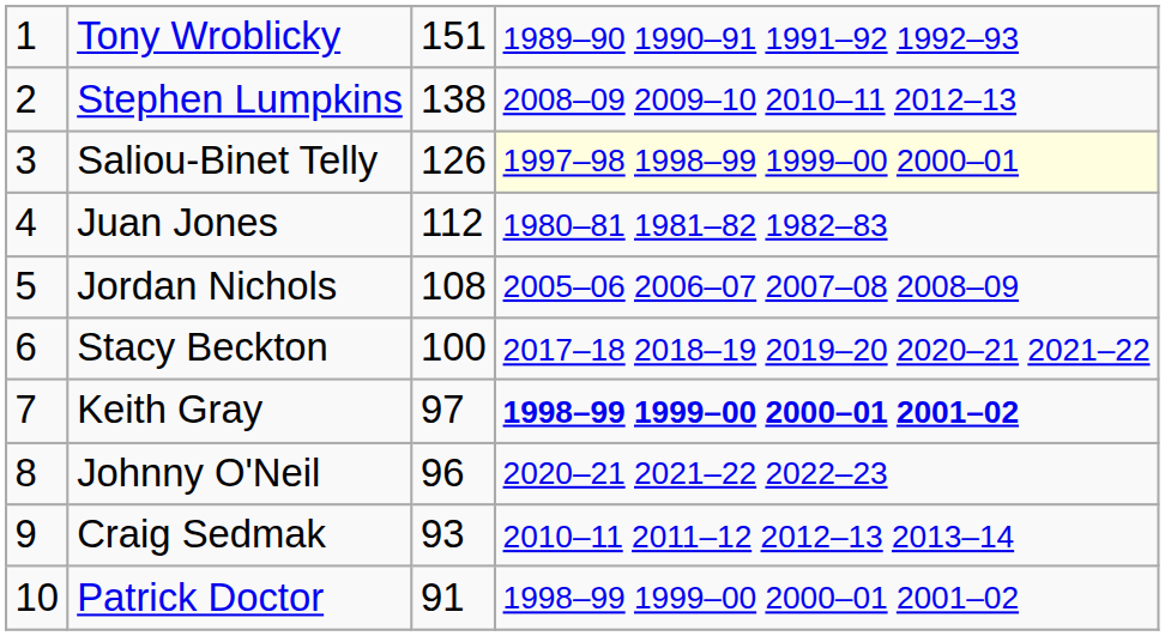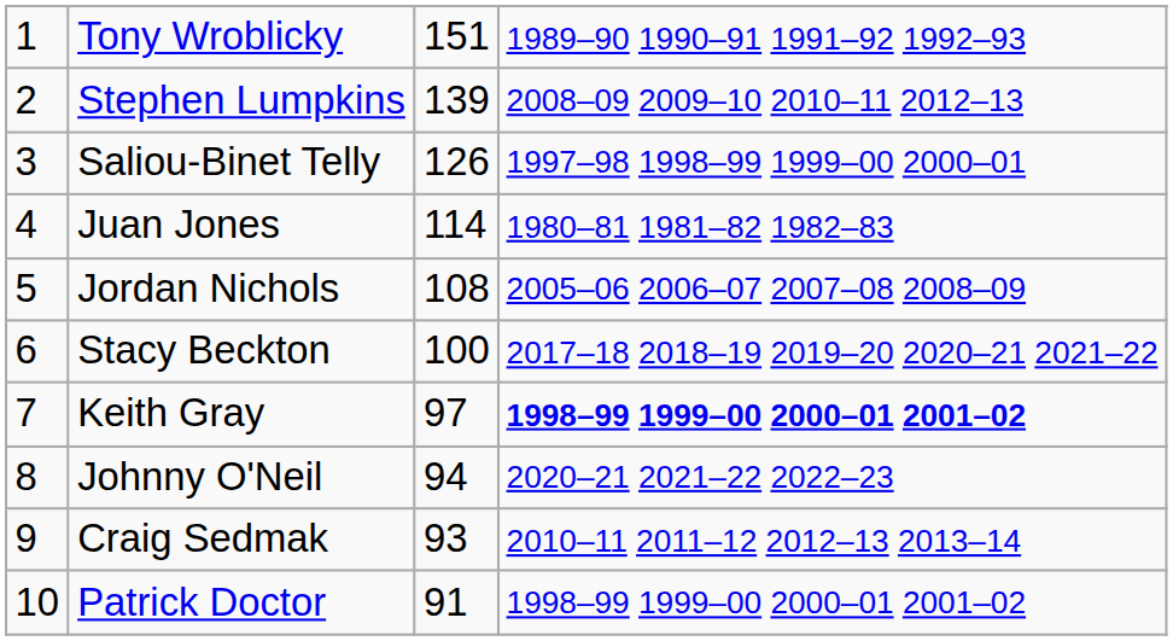Stephen Lumpkins | column 3: 138 -> 139
Saliou-Binet Telly | column 4: lightyellow background -> no background
Juan Jones | column 3: 112 -> 114
Johnny O'Neil | column 3: 96 -> 94
